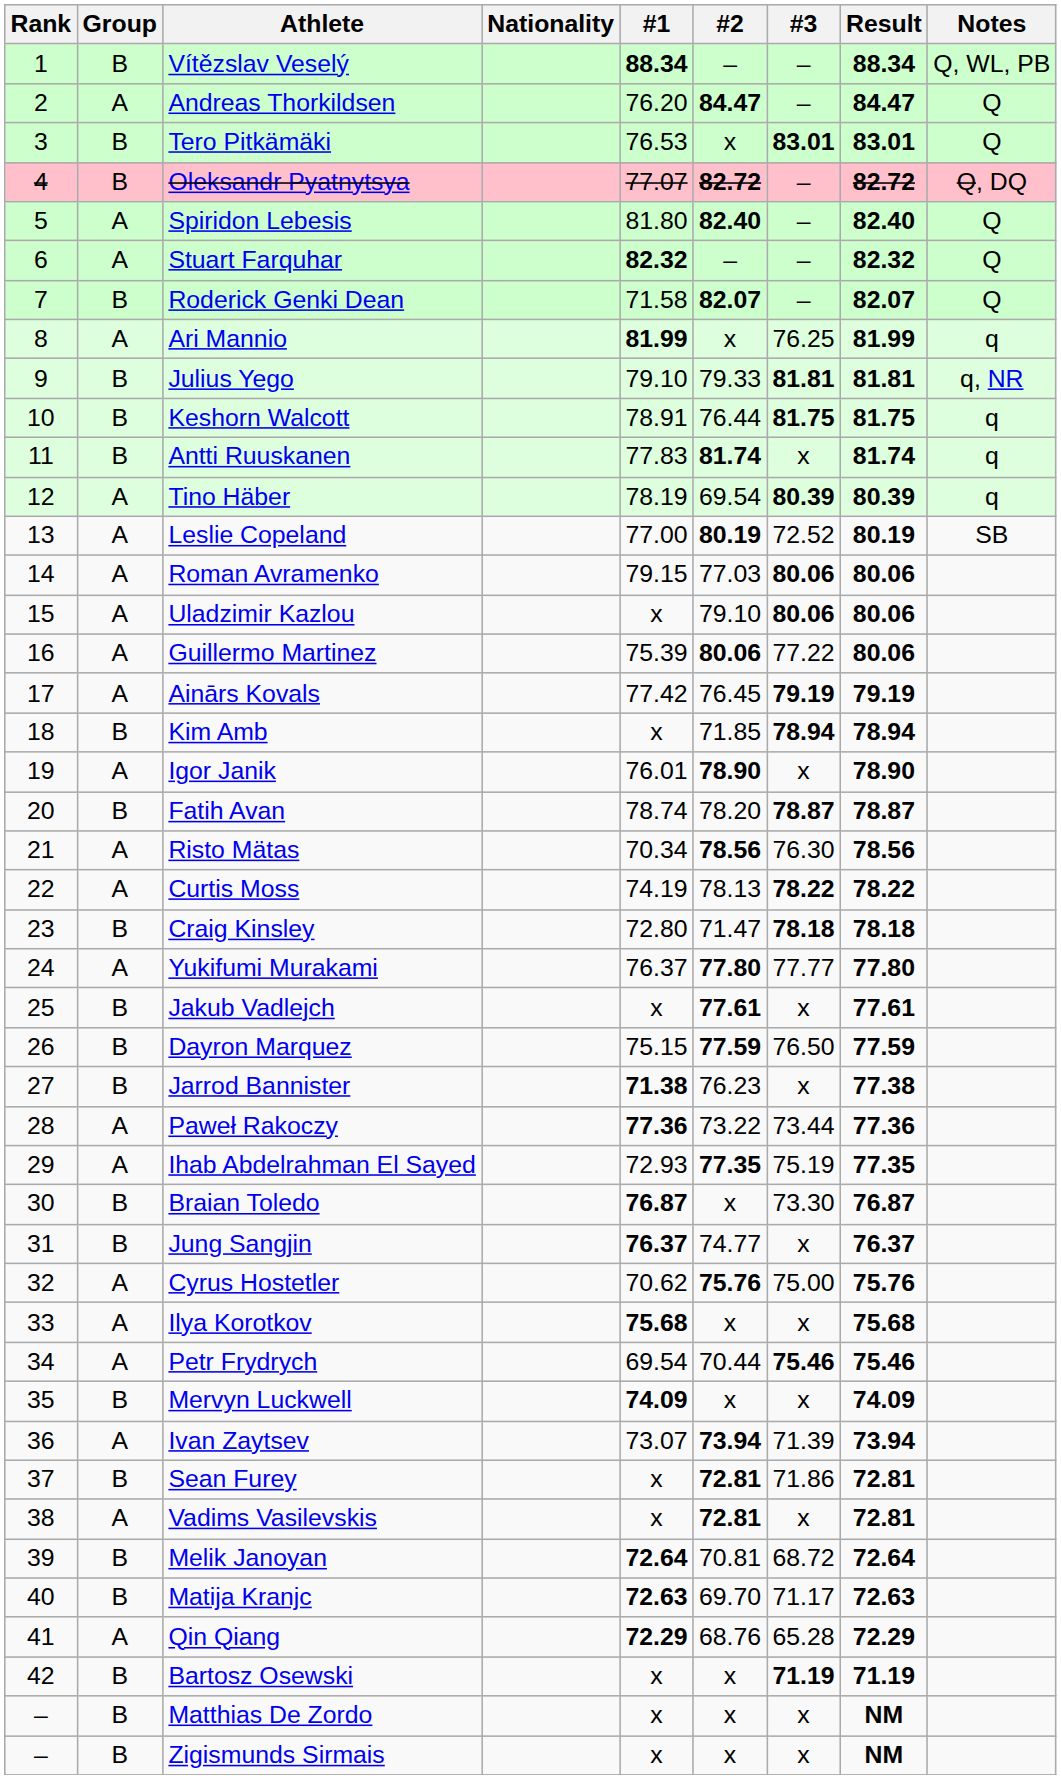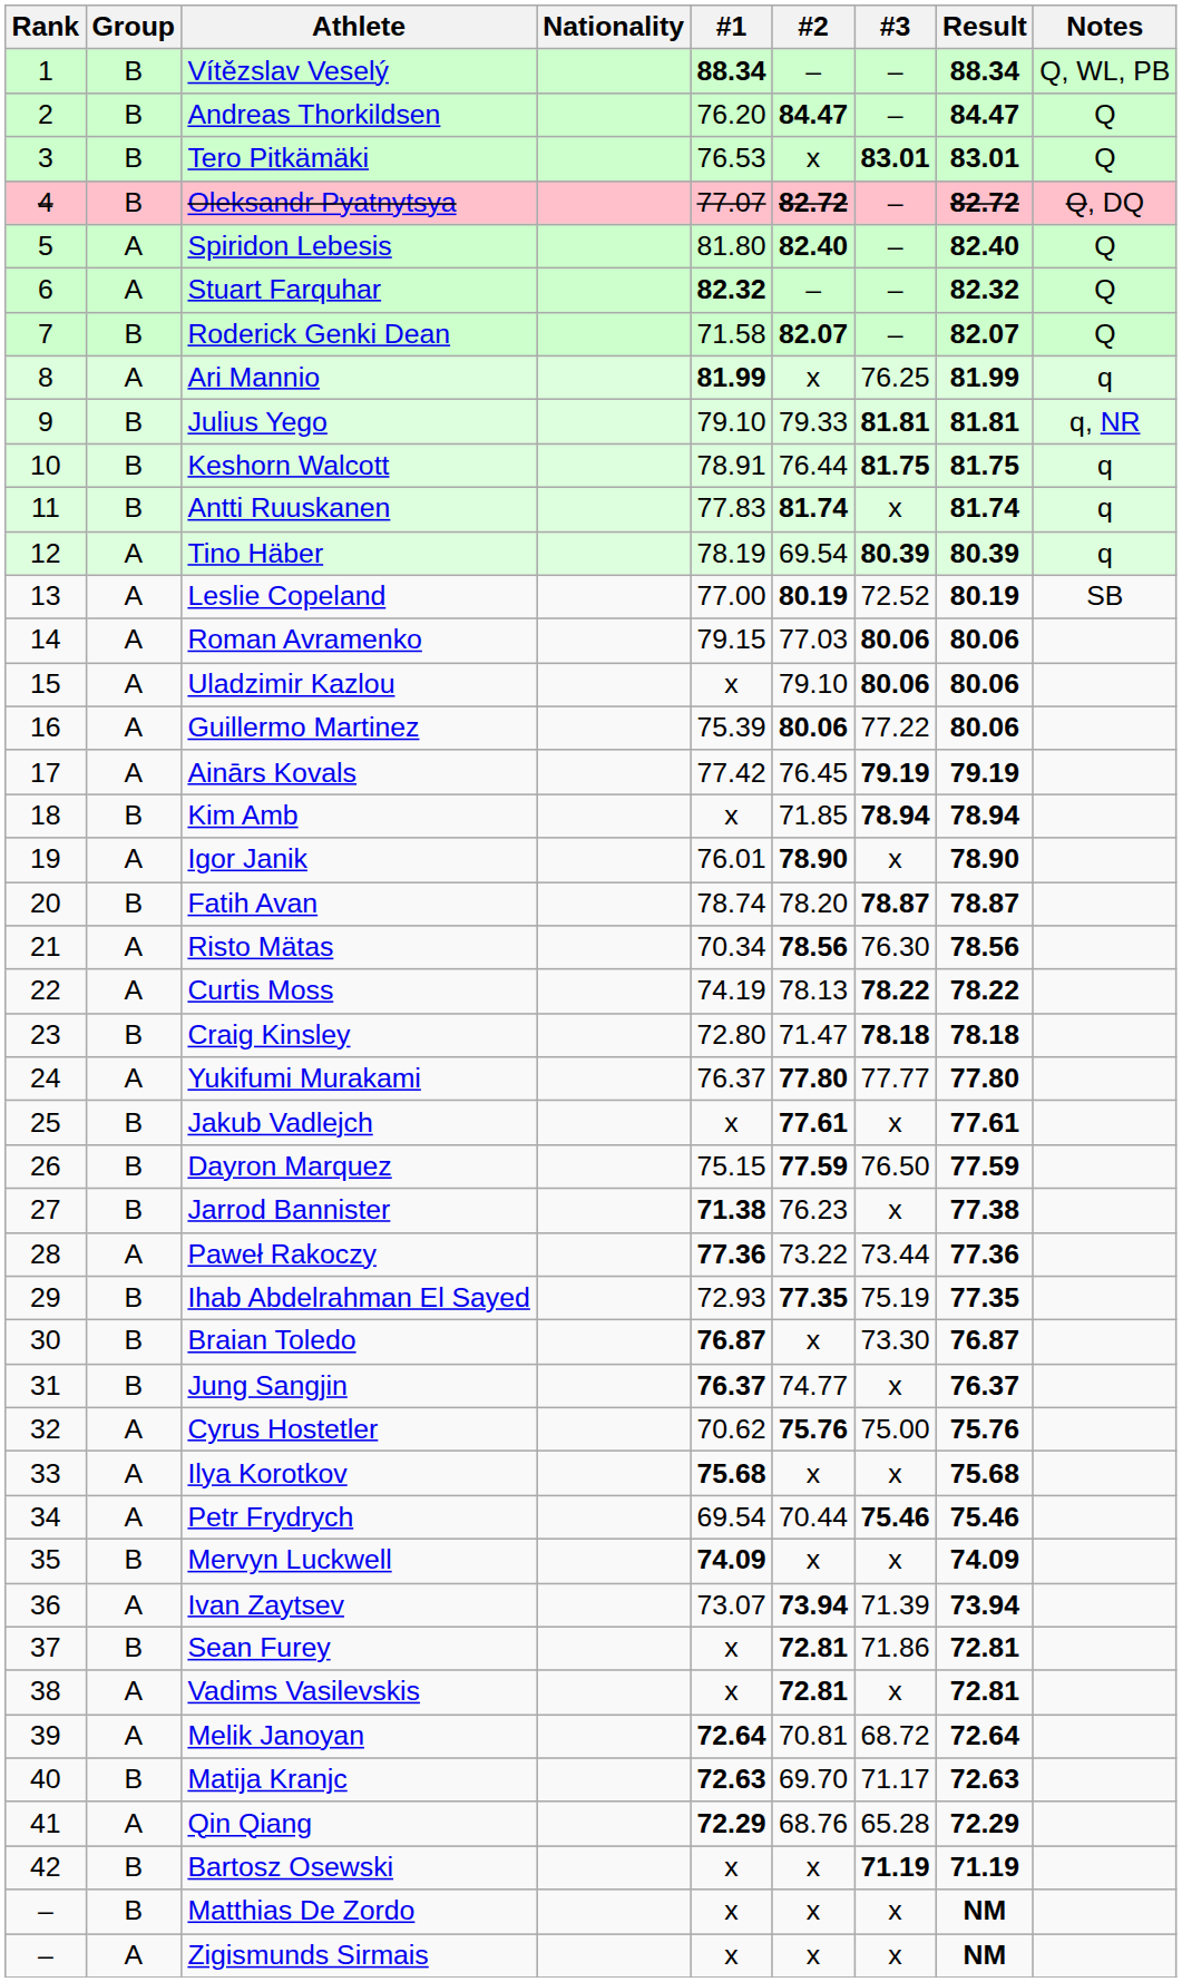Andreas Thorkildsen | Group: A -> B
Ihab Abdelrahman El Sayed | Group: A -> B
Melik Janoyan | Group: B -> A
Zigismunds Sirmais | Group: B -> A
